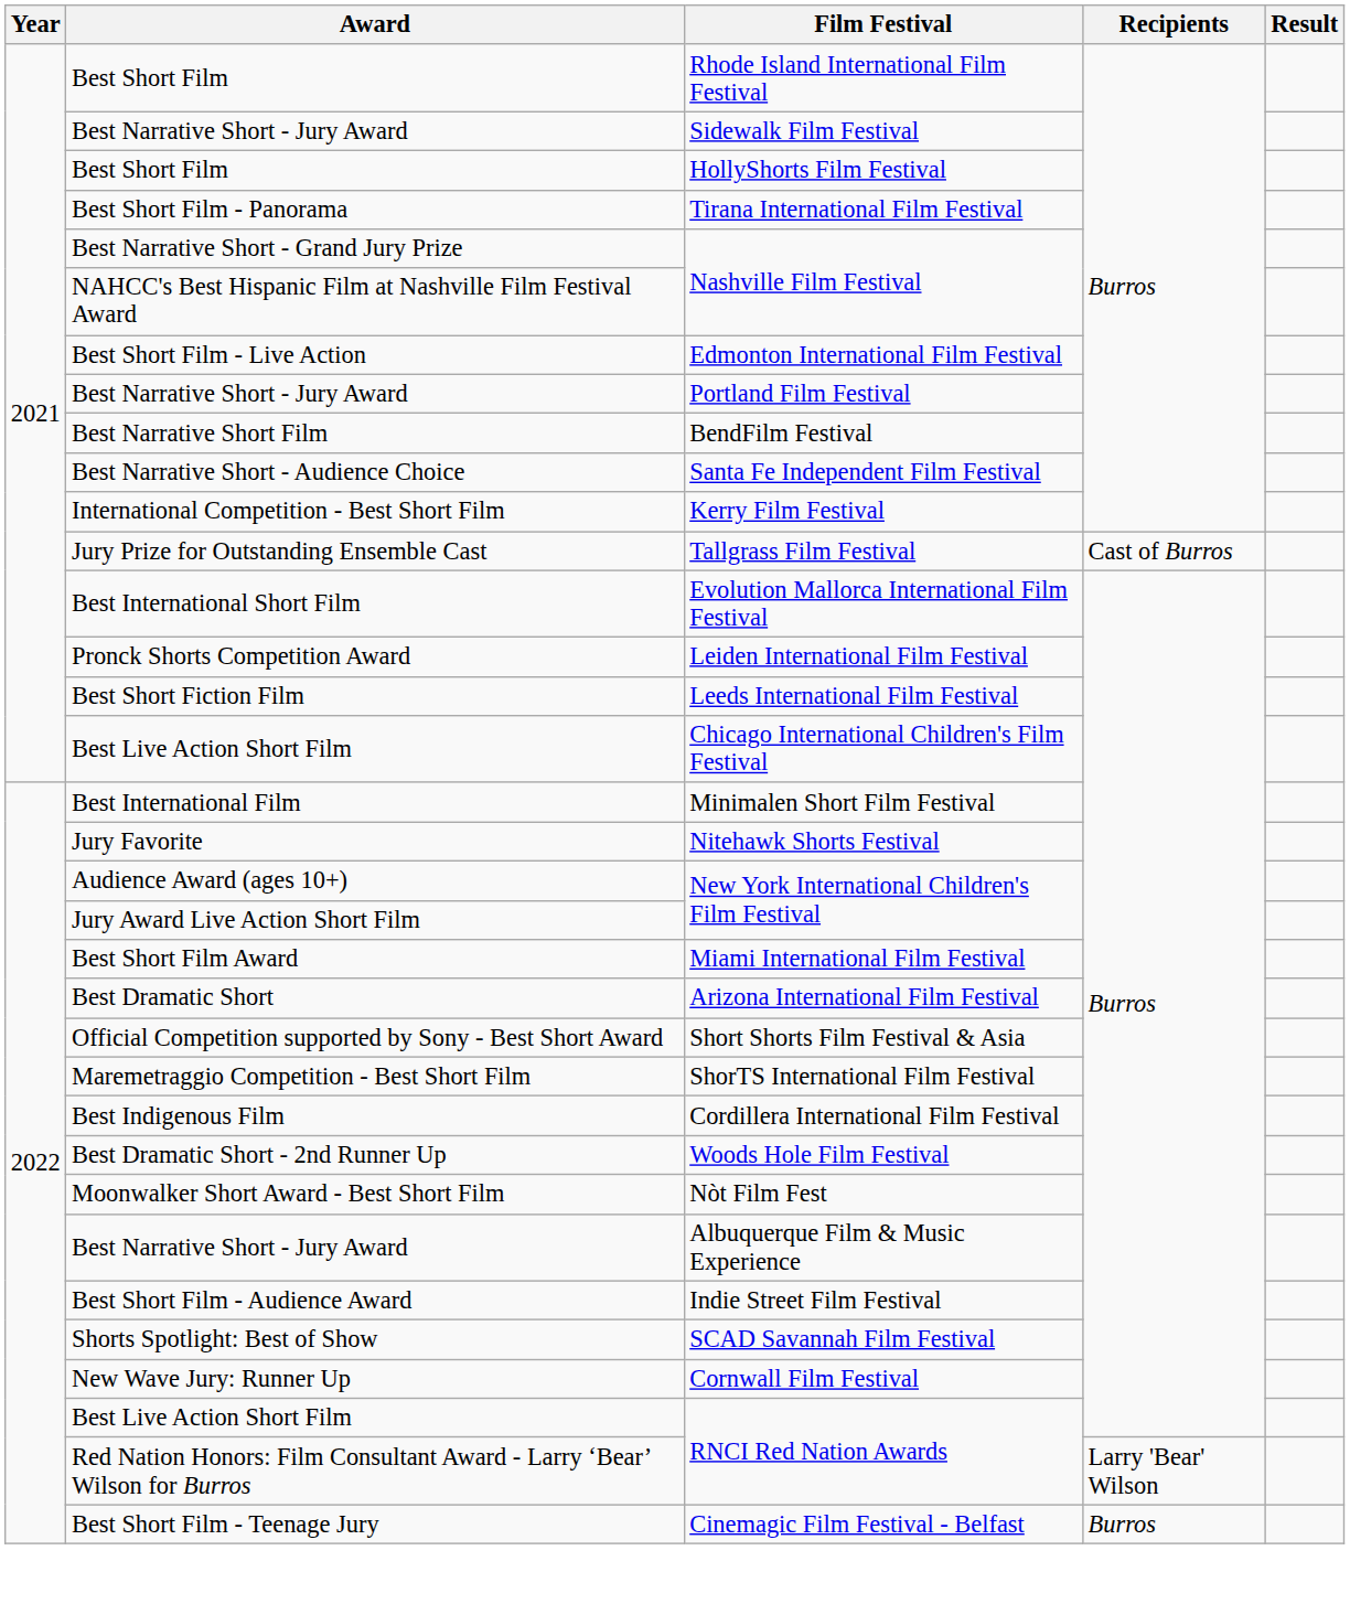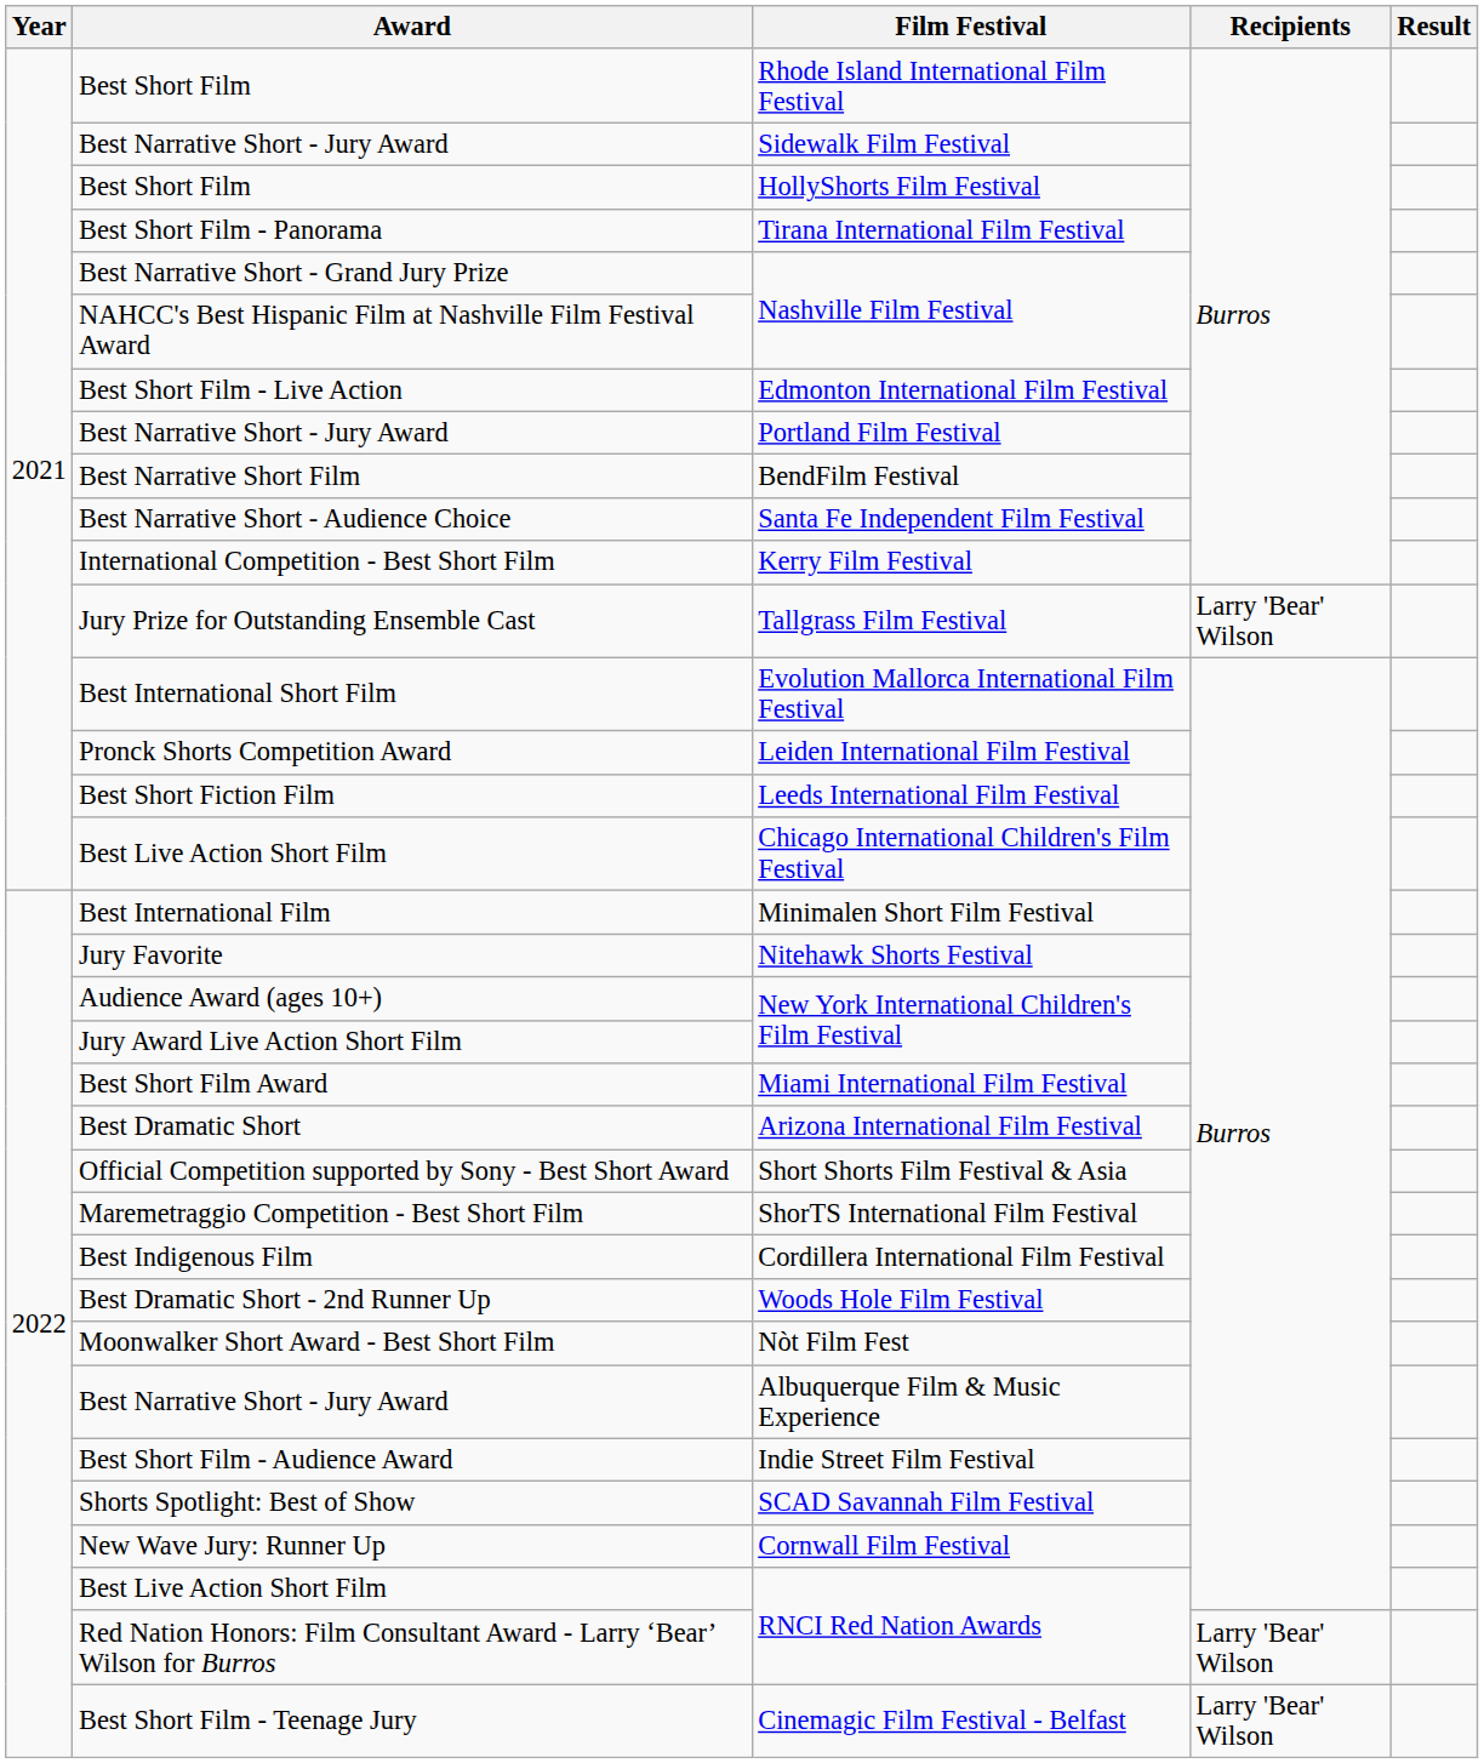Tallgrass Film Festival | Recipients: Cast of Burros -> Larry 'Bear' Wilson
Cinemagic Film Festival - Belfast | Recipients: Burros -> Larry 'Bear' Wilson
